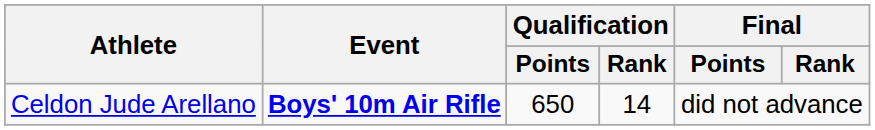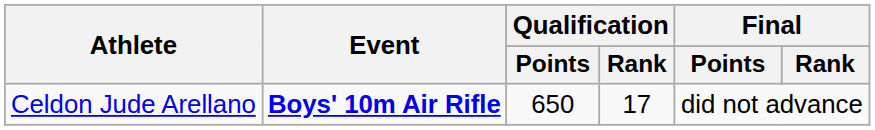Celdon Jude Arellano | Qualification / Rank: 14 -> 17
